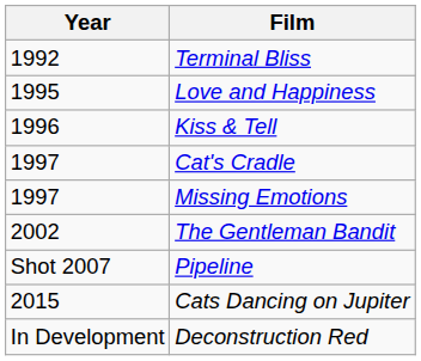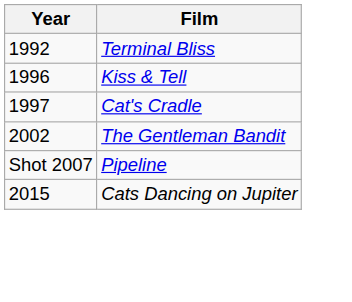- row: 1995 | Love and Happiness
- row: 1997 | Missing Emotions
- row: In Development | Deconstruction Red
